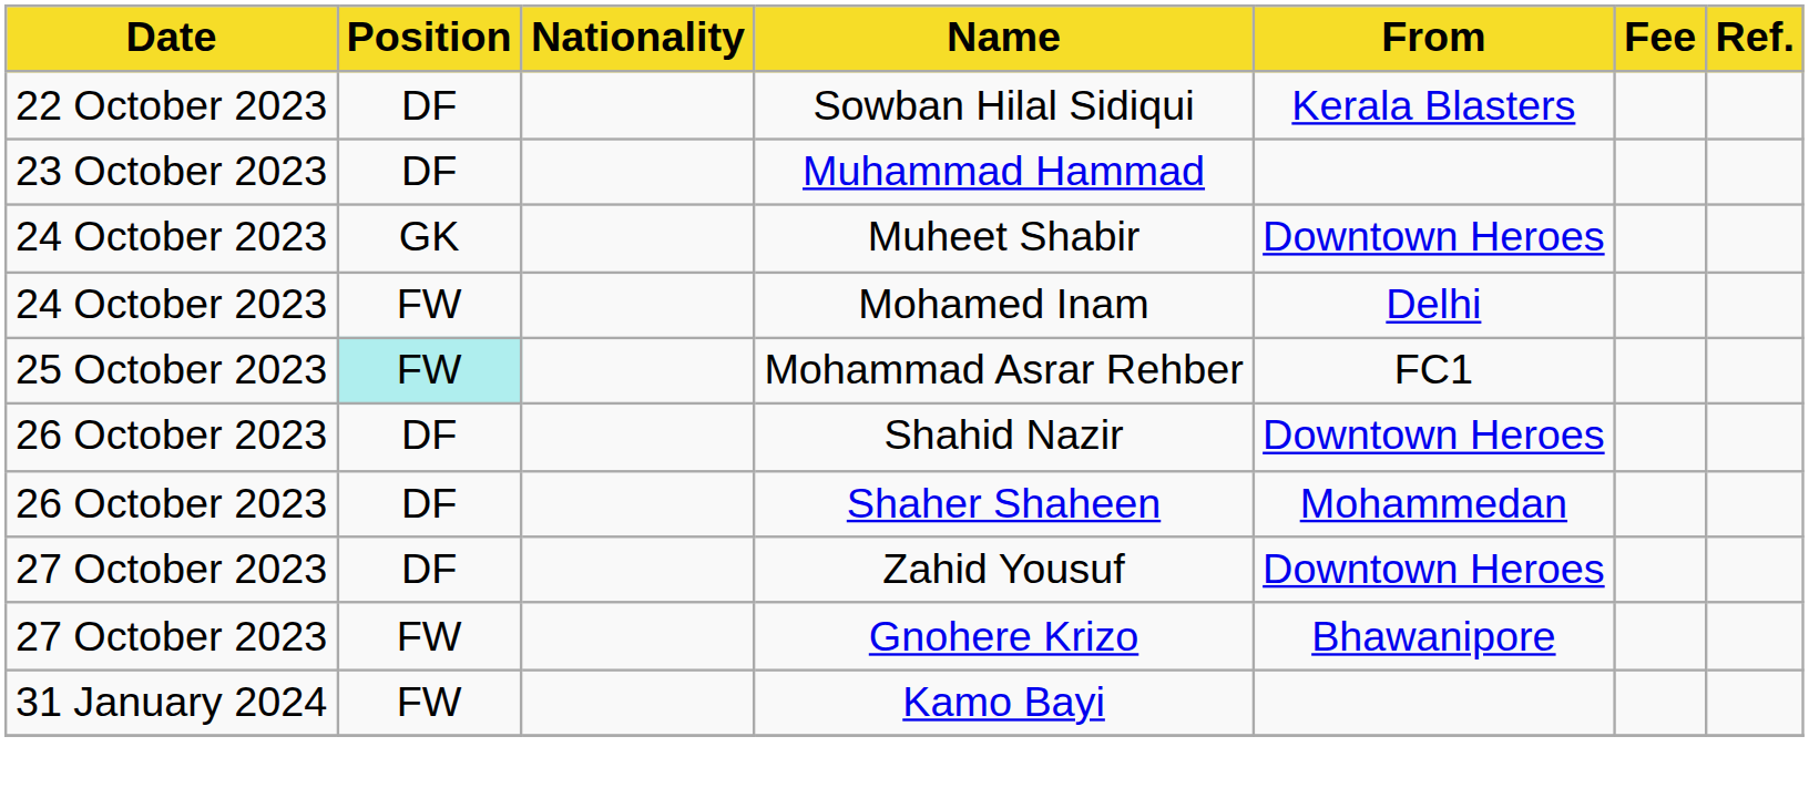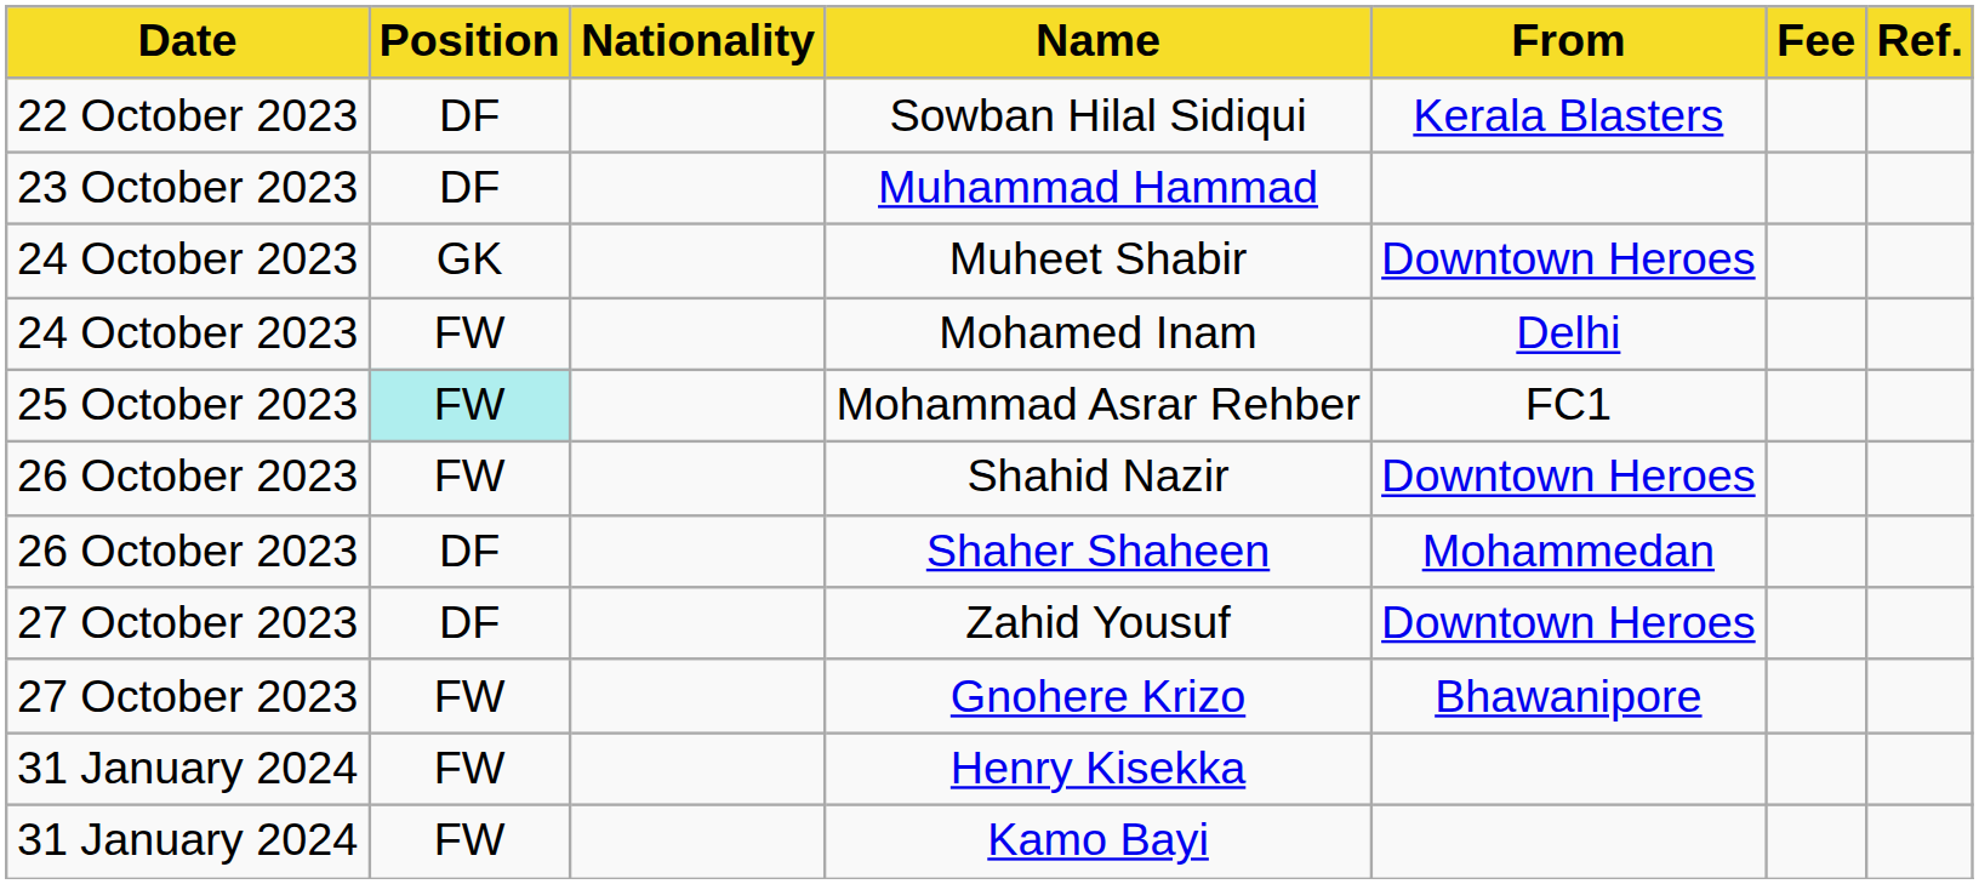Shahid Nazir | Position: DF -> FW
+ row: 31 January 2024 | FW | Henry Kisekka
